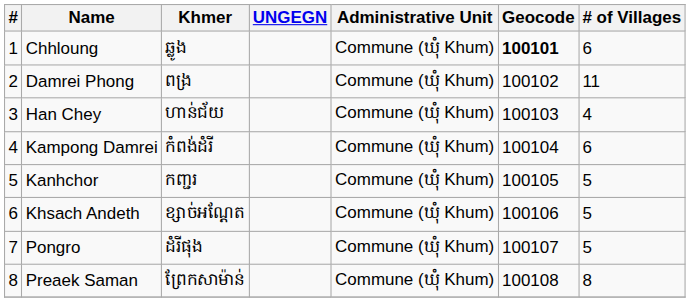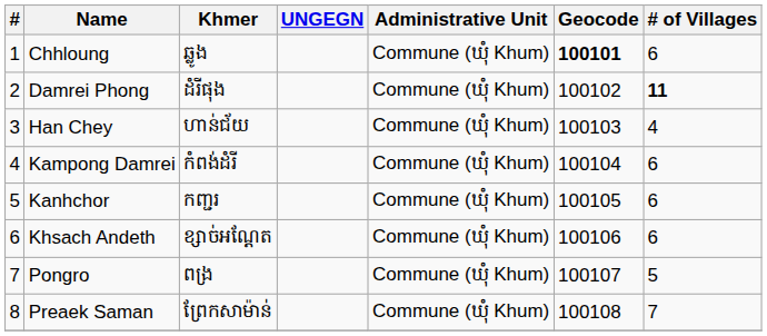Damrei Phong | Khmer: ពង្រ -> ដំរីផុង
Damrei Phong | # of Villages: normal -> bold
Kanhchor | # of Villages: 5 -> 6
Khsach Andeth | # of Villages: 5 -> 6
Pongro | Khmer: ដំរីផុង -> ពង្រ
Preaek Saman | # of Villages: 8 -> 7
